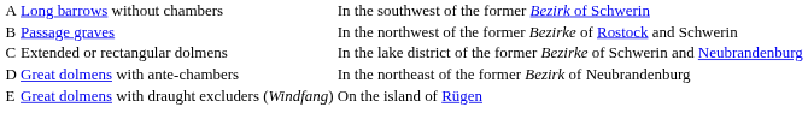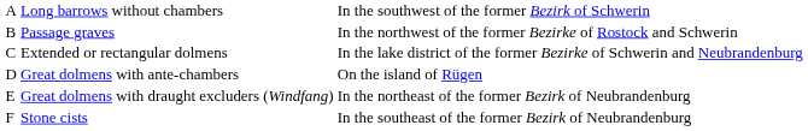Great dolmens with ante-chambers | column 3: In the northeast of the former Bezirk of Neubrandenburg -> On the island of Rügen
Great dolmens with draught excluders (Windfang) | column 3: On the island of Rügen -> In the northeast of the former Bezirk of Neubrandenburg
+ row: F | Stone cists | In the southeast of the former Bezirk of Neubrandenburg
